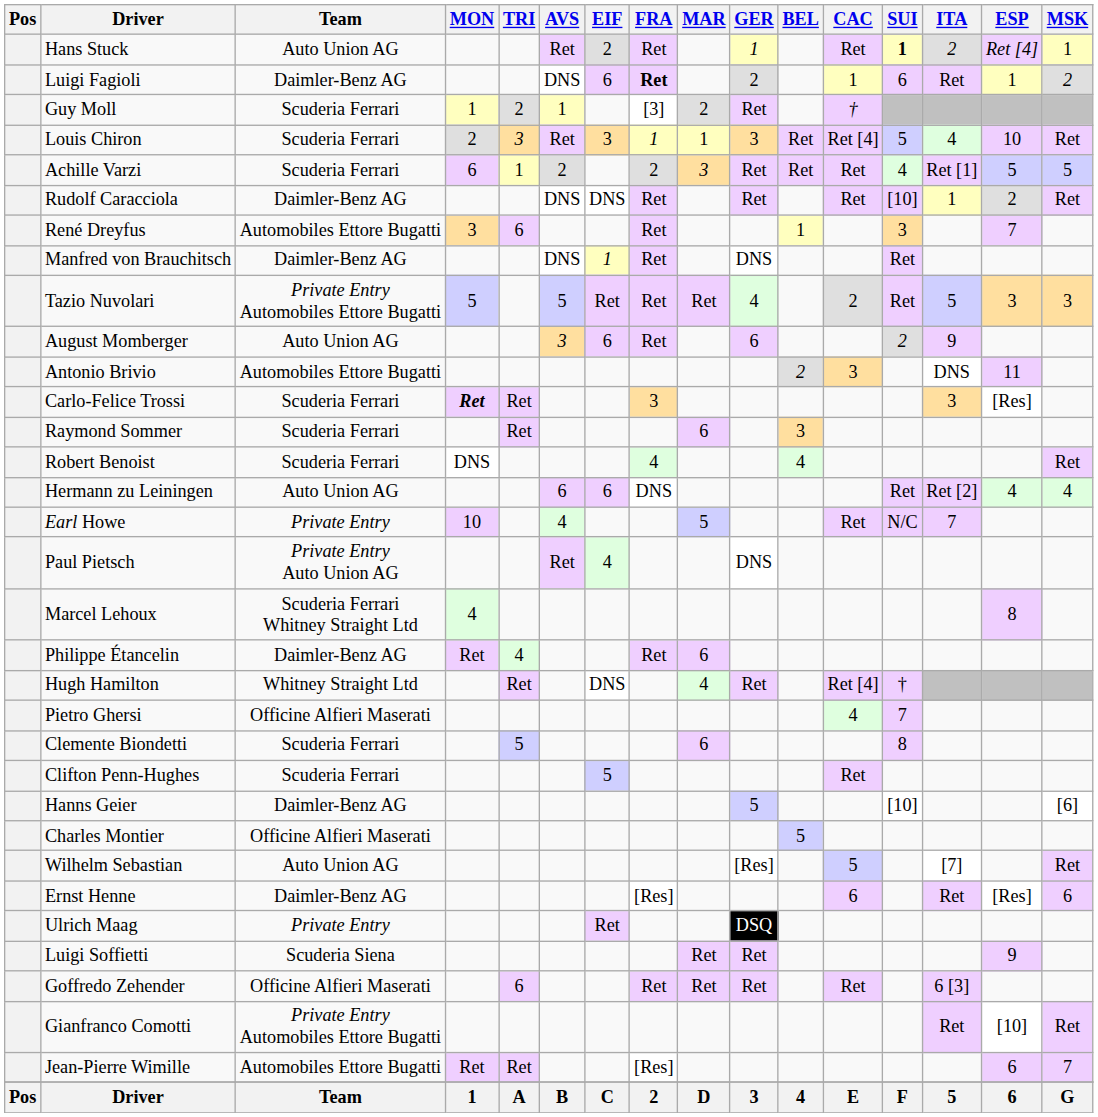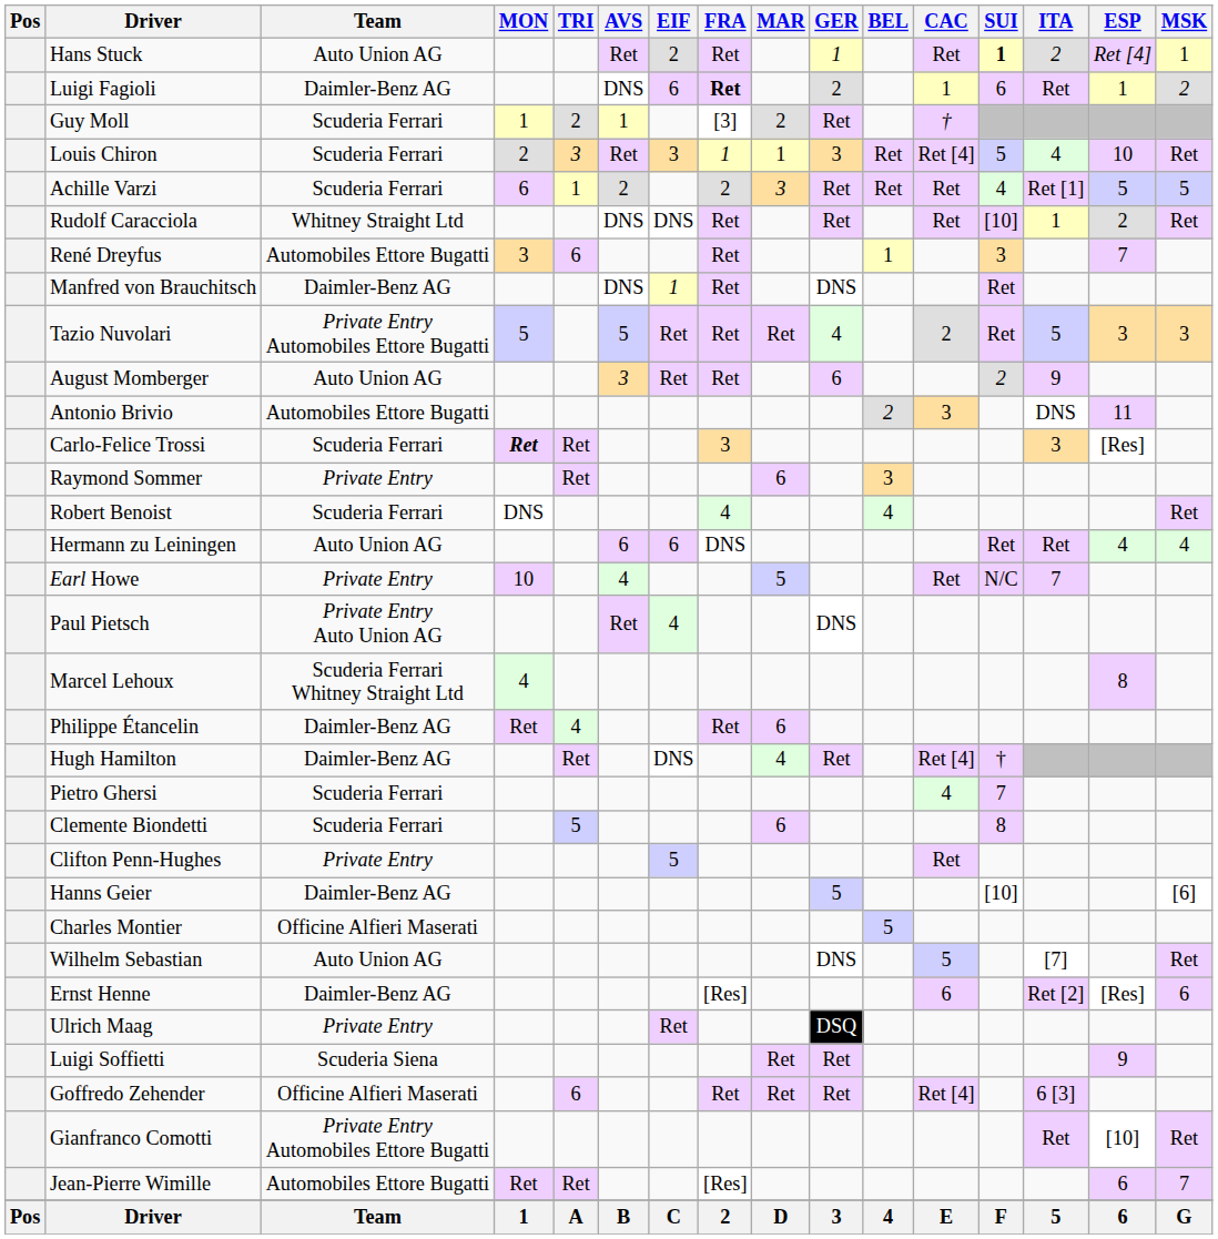Rudolf Caracciola | Team: Daimler-Benz AG -> Whitney Straight Ltd
August Momberger | EIF: 6 -> Ret
Raymond Sommer | Team: Scuderia Ferrari -> Private Entry
Hermann zu Leiningen | ITA: Ret [2] -> Ret
Hugh Hamilton | Team: Whitney Straight Ltd -> Daimler-Benz AG
Pietro Ghersi | Team: Officine Alfieri Maserati -> Scuderia Ferrari
Clifton Penn-Hughes | Team: Scuderia Ferrari -> Private Entry
Wilhelm Sebastian | GER: [Res] -> DNS
Ernst Henne | ITA: Ret -> Ret [2]
Goffredo Zehender | CAC: Ret -> Ret [4]
